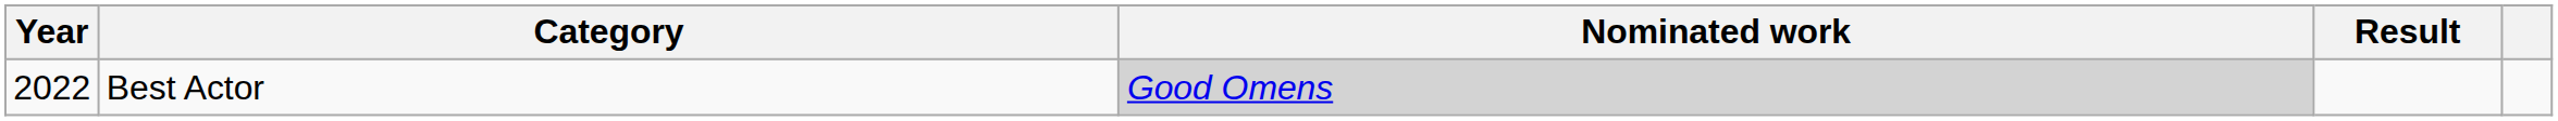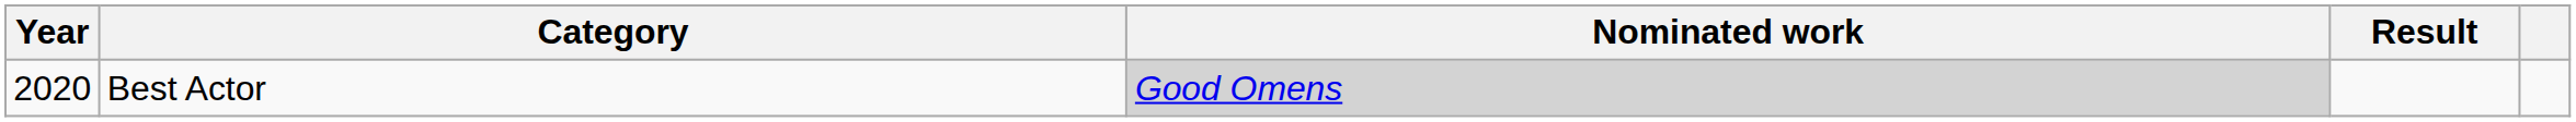Best Actor | Year: 2022 -> 2020
